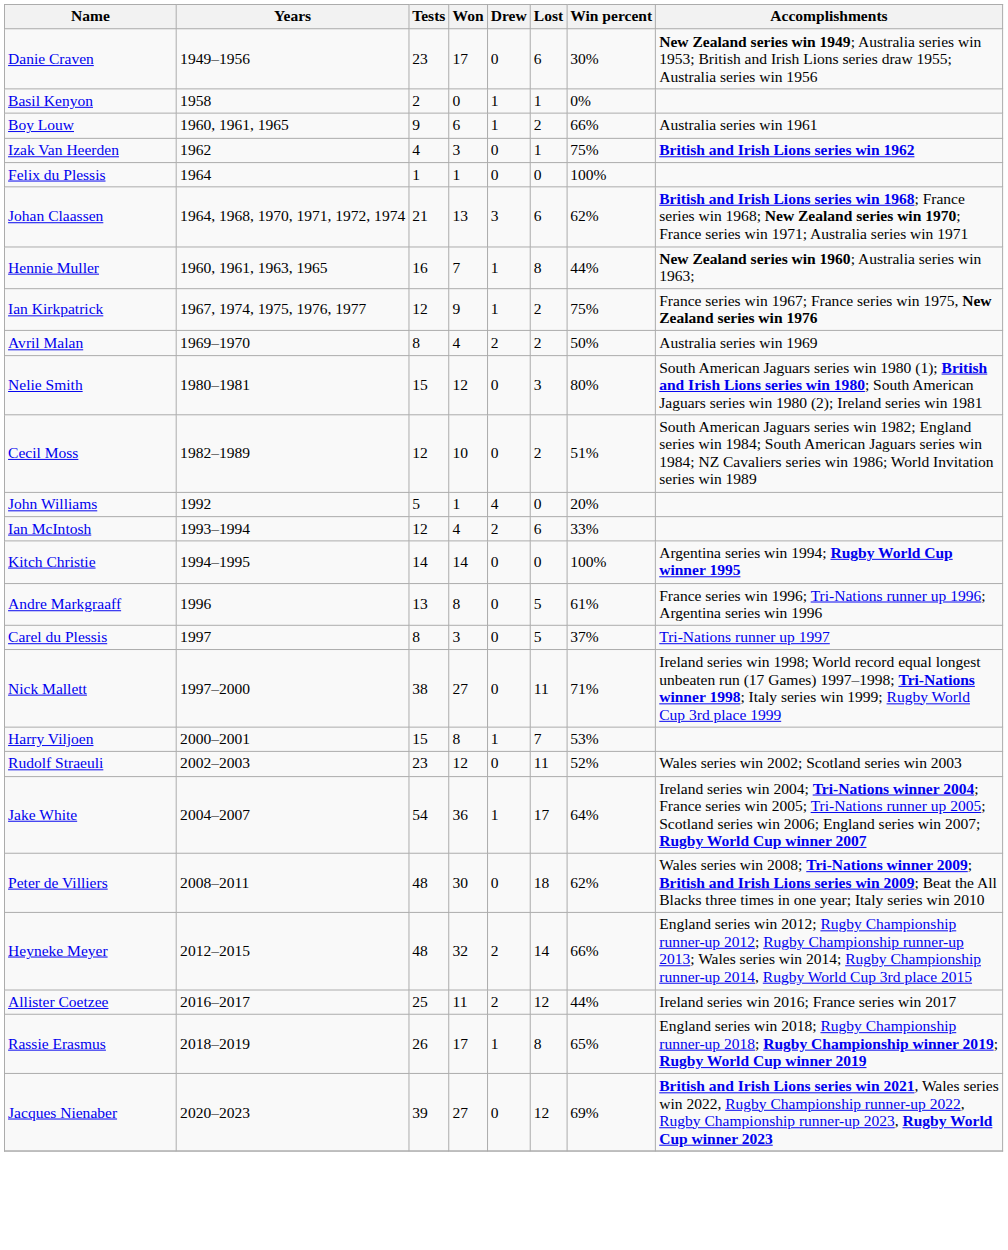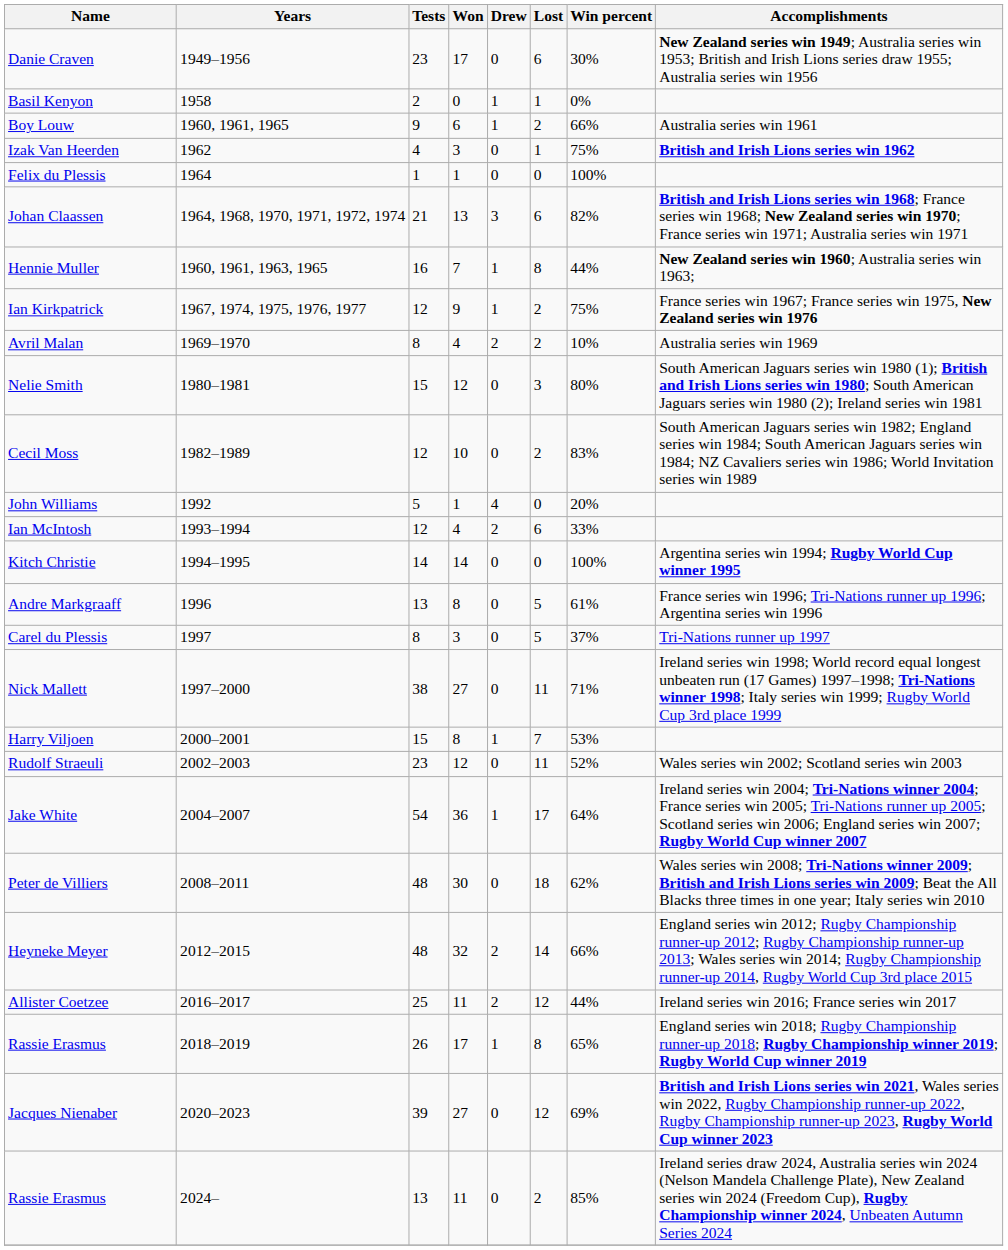Johan Claassen | Win percent: 62% -> 82%
Avril Malan | Win percent: 50% -> 10%
Cecil Moss | Win percent: 51% -> 83%
+ row: Rassie Erasmus | 2024– | 13 | 11 | 0 | 2 | 85% | Ireland series draw 2024, Australia series win 2024 (Nelson Mandela Challenge Plate), New Zealand series win 2024 (Freedom Cup), Rugby Championship winner 2024, Unbeaten Autumn Series 2024
